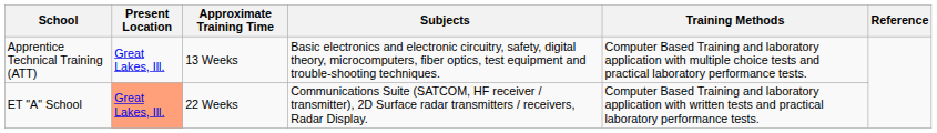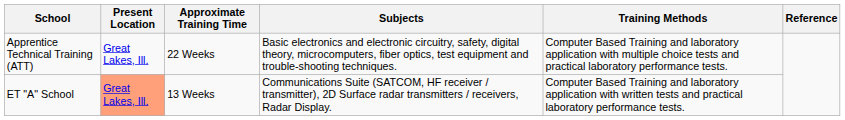Apprentice Technical Training (ATT) | Approximate Training Time: 13 Weeks -> 22 Weeks
ET "A" School | Approximate Training Time: 22 Weeks -> 13 Weeks
